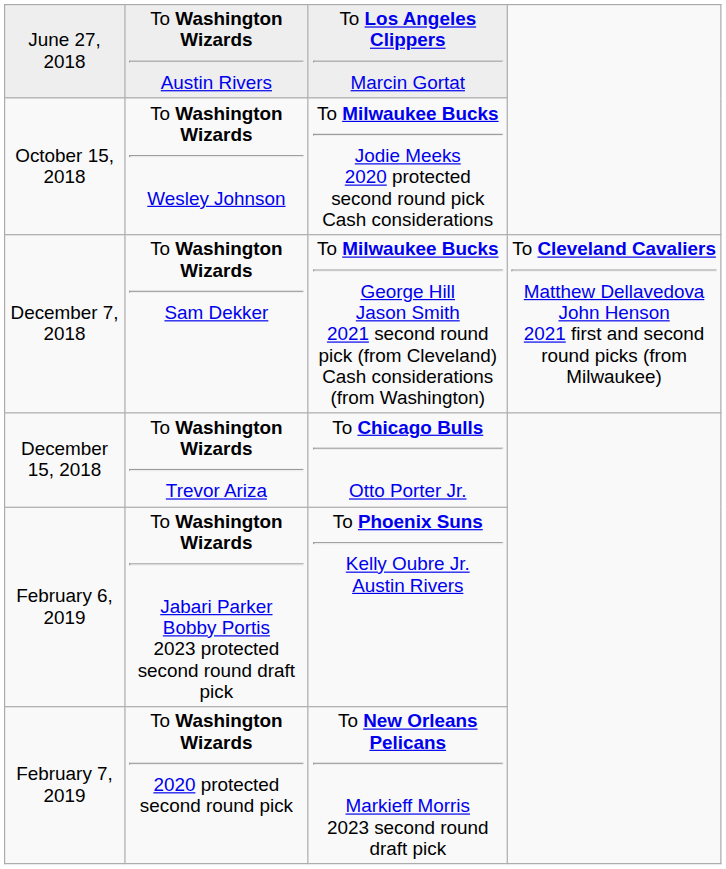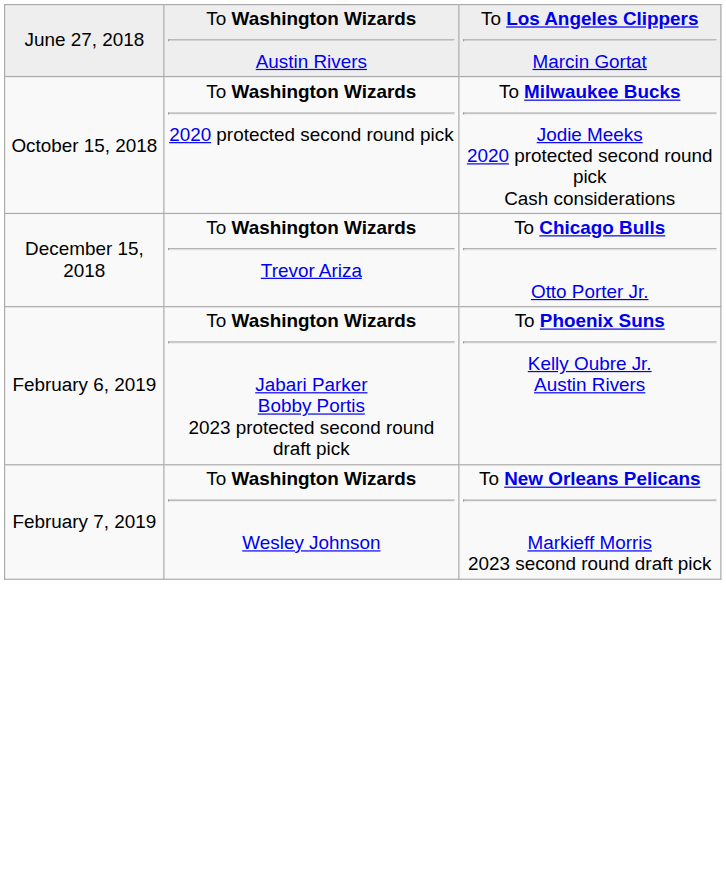October 15, 2018 | column 2: To Washington Wizards Wesley Johnson -> To Washington Wizards 2020 protected second round pick
- row: December 7, 2018 | To Washington Wizards Sam Dekker | To Milwaukee Bucks George Hill Jason Smith 2021 second round pick (from Cleveland) Cash considerations (from Washington) | To Cleveland Cavaliers Matthew Dellavedova John Henson 2021 first and second round picks (from Milwaukee)
February 7, 2019 | column 2: To Washington Wizards 2020 protected second round pick -> To Washington Wizards Wesley Johnson
